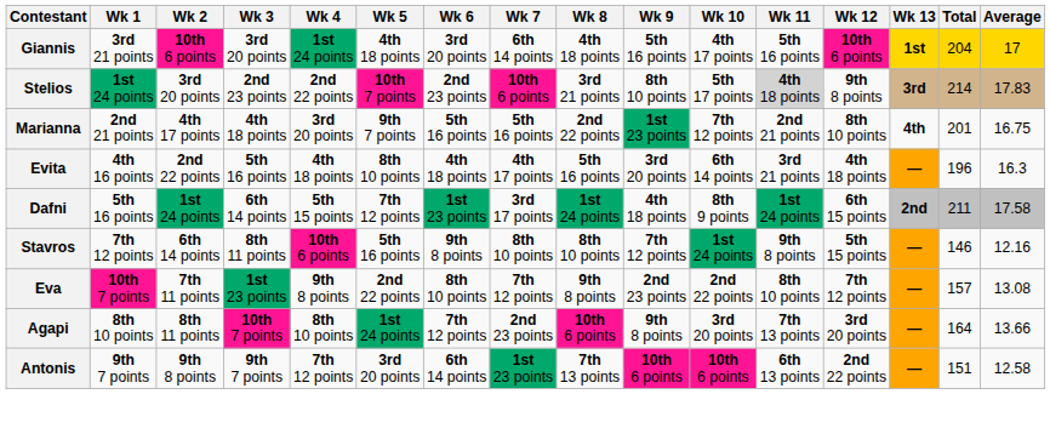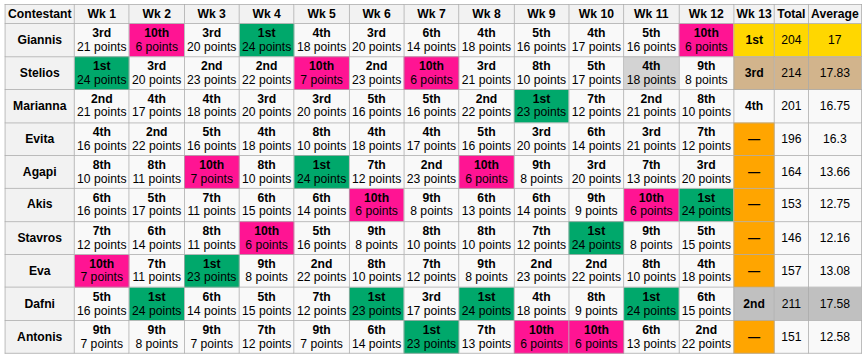Marianna | Wk 5: 9th 7 points -> 3rd 20 points
Evita | Wk 12: 4th 18 points -> 7th 12 points
rows swapped: Dafni <-> Agapi
+ row: Akis | 6th 16 points | 5th 17 points | 7th 11 points | 6th 15 points | 6th 14 points | 10th 6 points | 9th 8 points | 6th 13 points | 6th 14 points | 9th 9 points | 10th 6 points | 1st 24 points | — | 153 | 12.75
Eva | Wk 12: 7th 12 points -> 4th 18 points
Antonis | Wk 5: 3rd 20 points -> 9th 7 points
